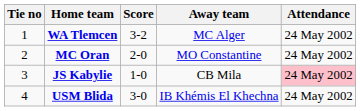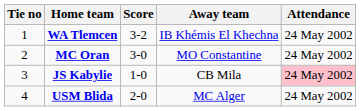WA Tlemcen | Away team: MC Alger -> IB Khémis El Khechna
MC Oran | Score: 2-0 -> 3-0
USM Blida | Score: 3-0 -> 2-0
USM Blida | Away team: IB Khémis El Khechna -> MC Alger
